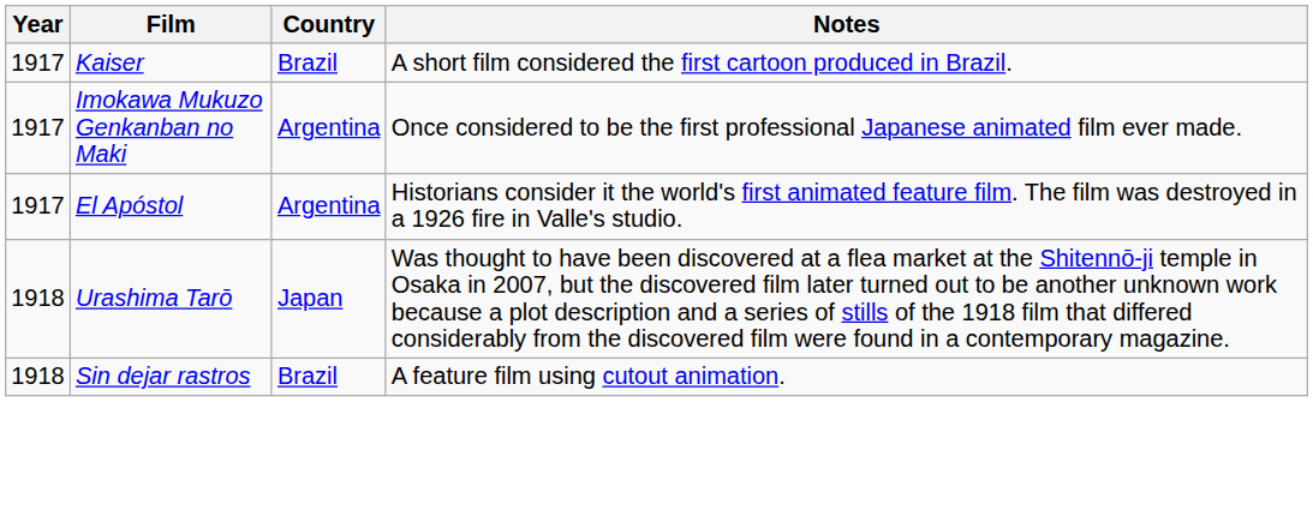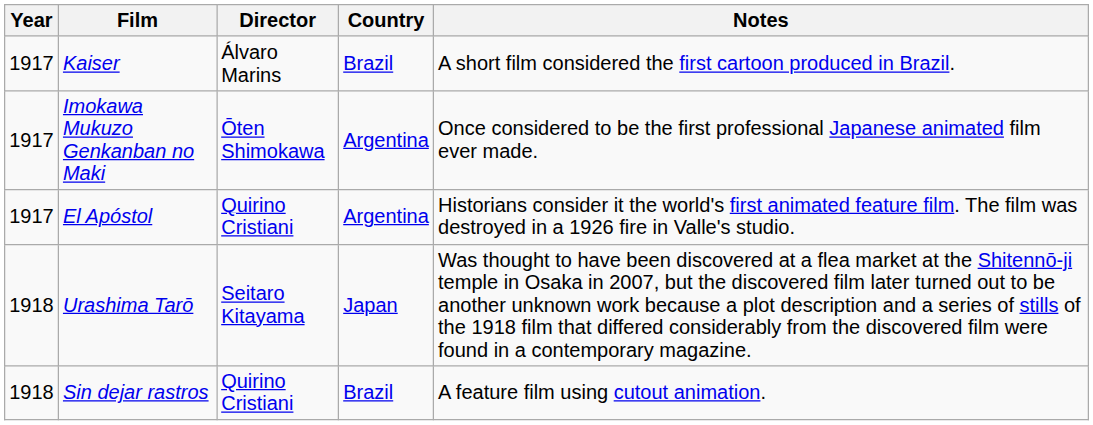+ column: Director | Álvaro Marins | Ōten Shimokawa | Quirino Cristiani | Seitaro Kitayama | Quirino Cristiani
